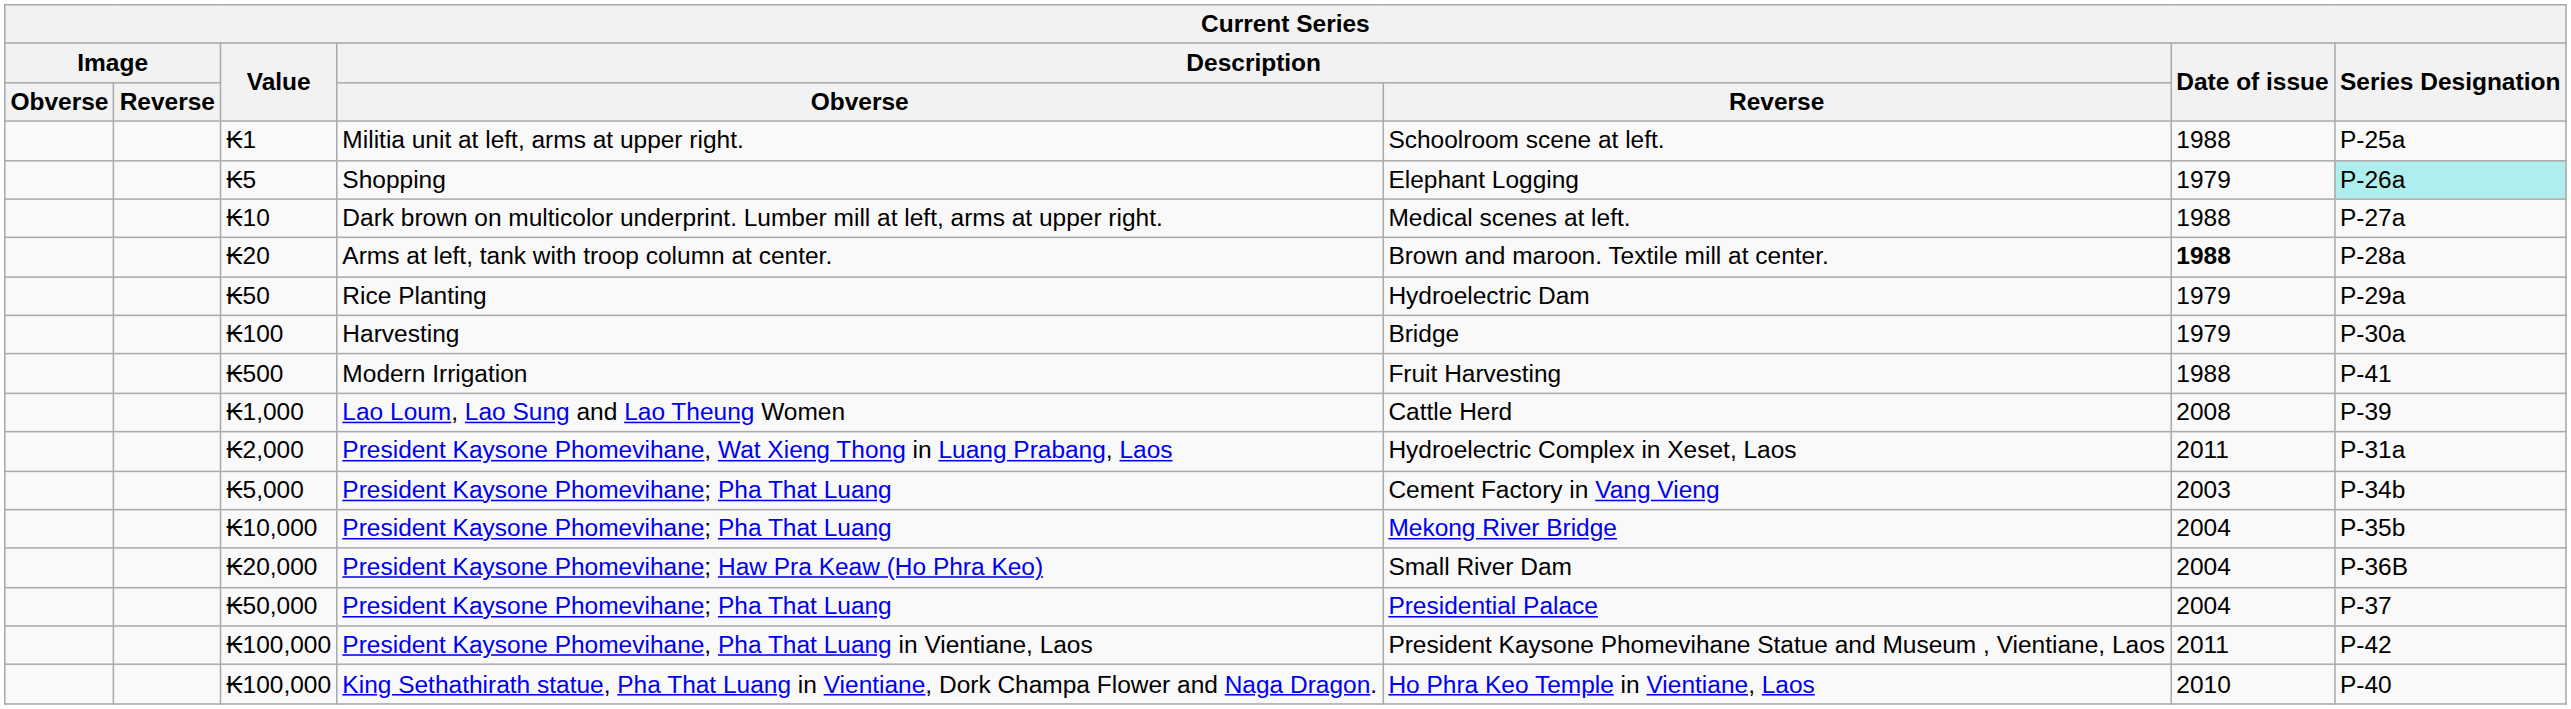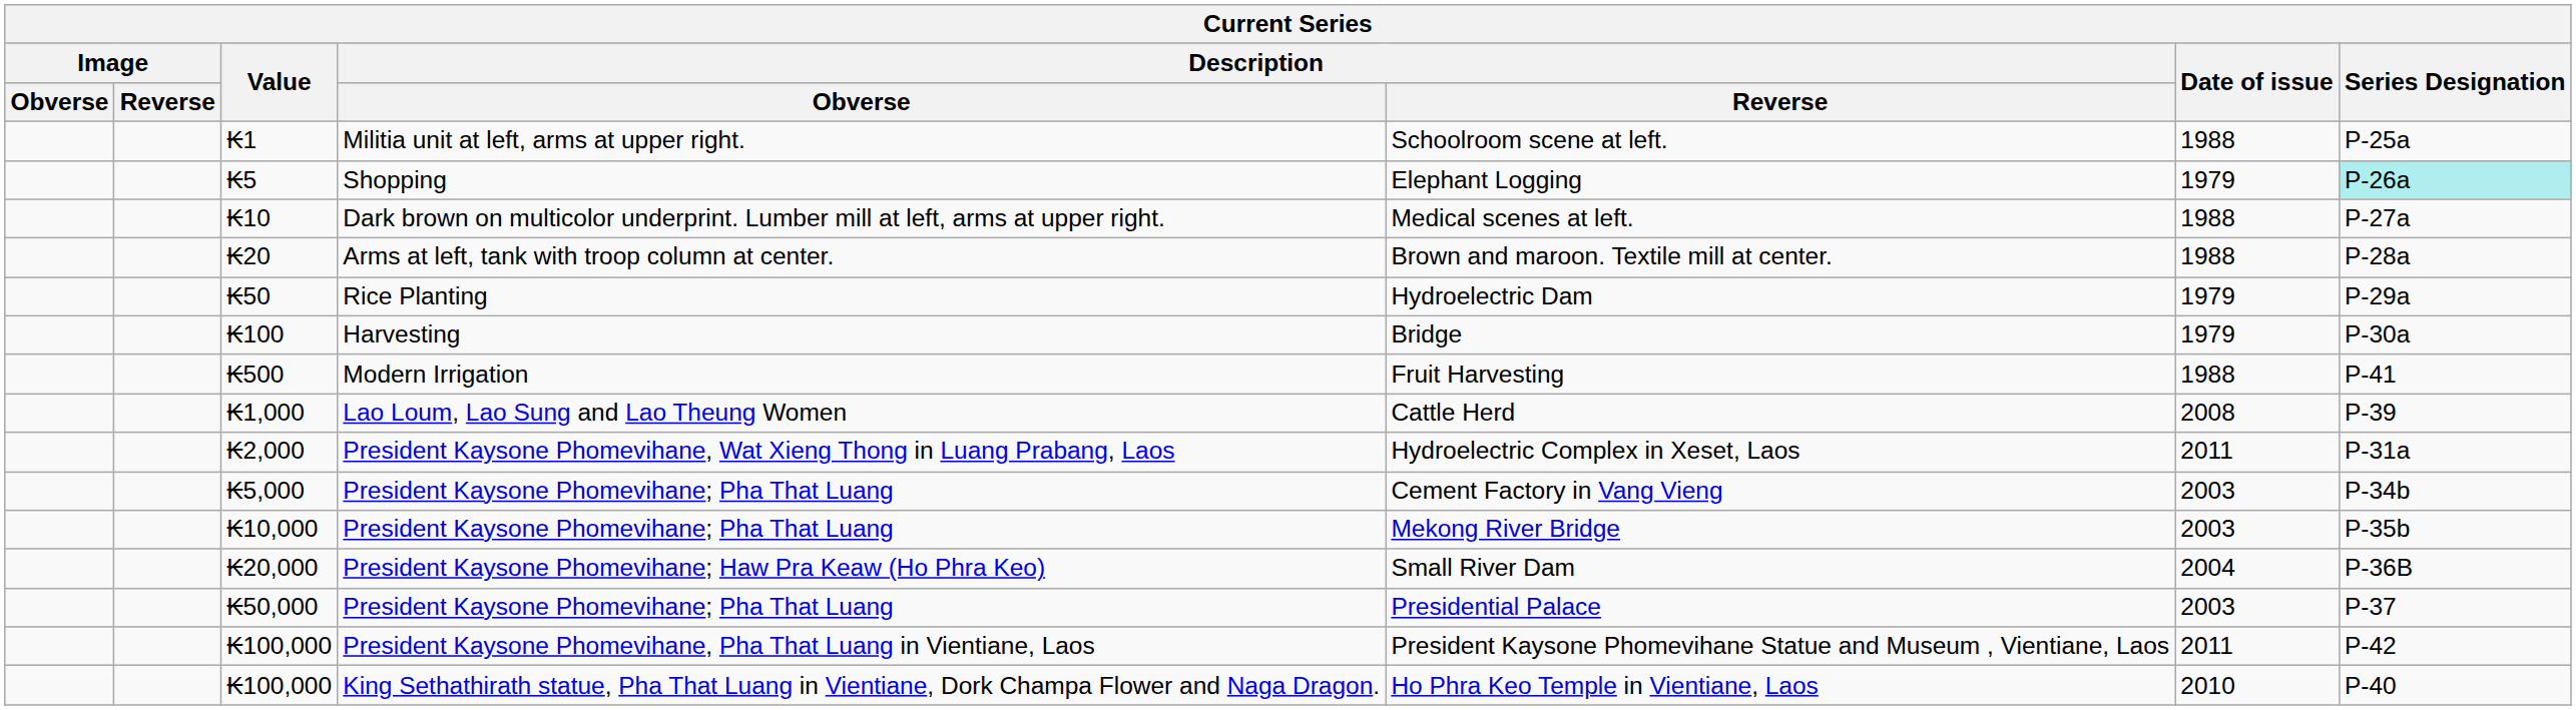₭20 | Date of issue: bold -> normal
₭10,000 | Date of issue: 2004 -> 2003
₭50,000 | Date of issue: 2004 -> 2003
